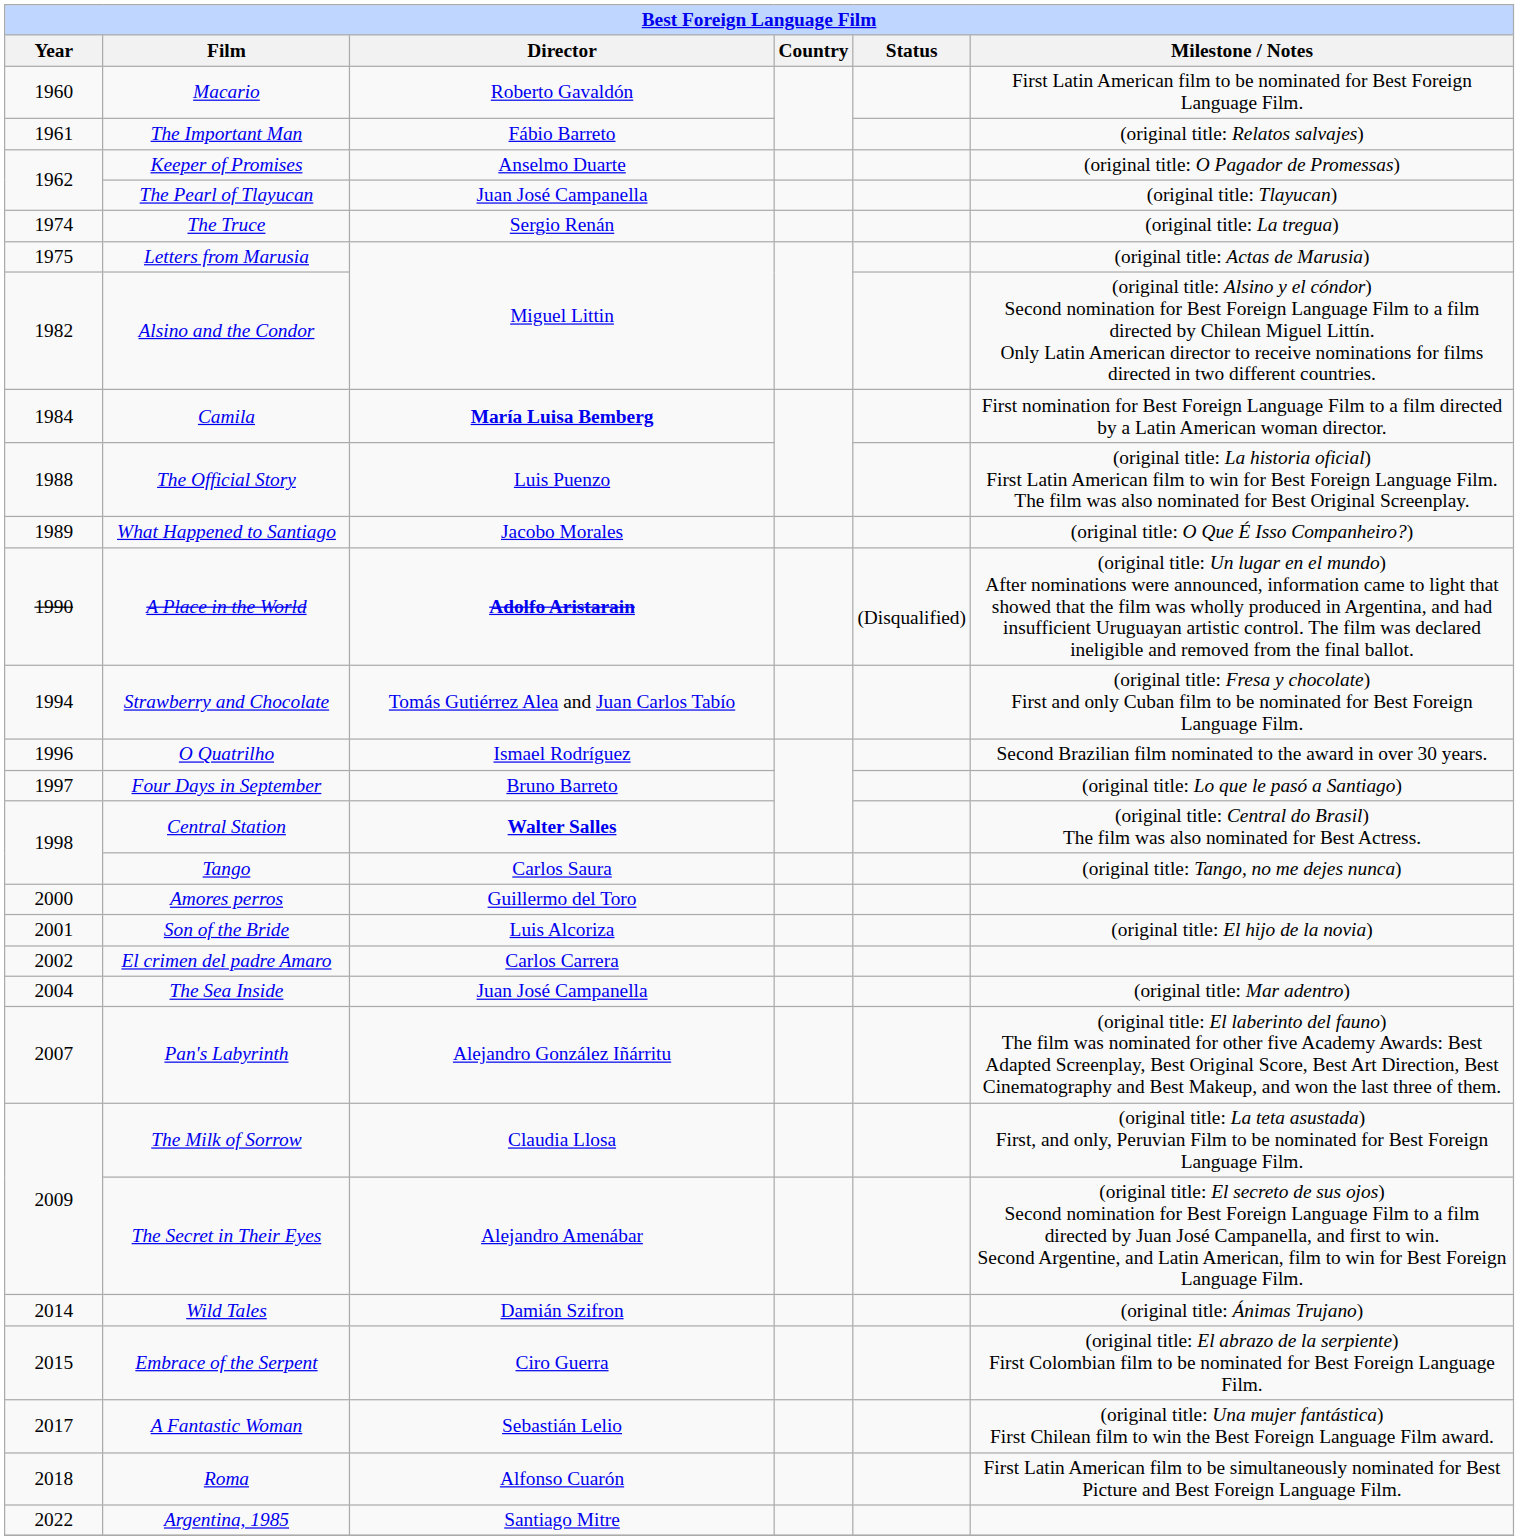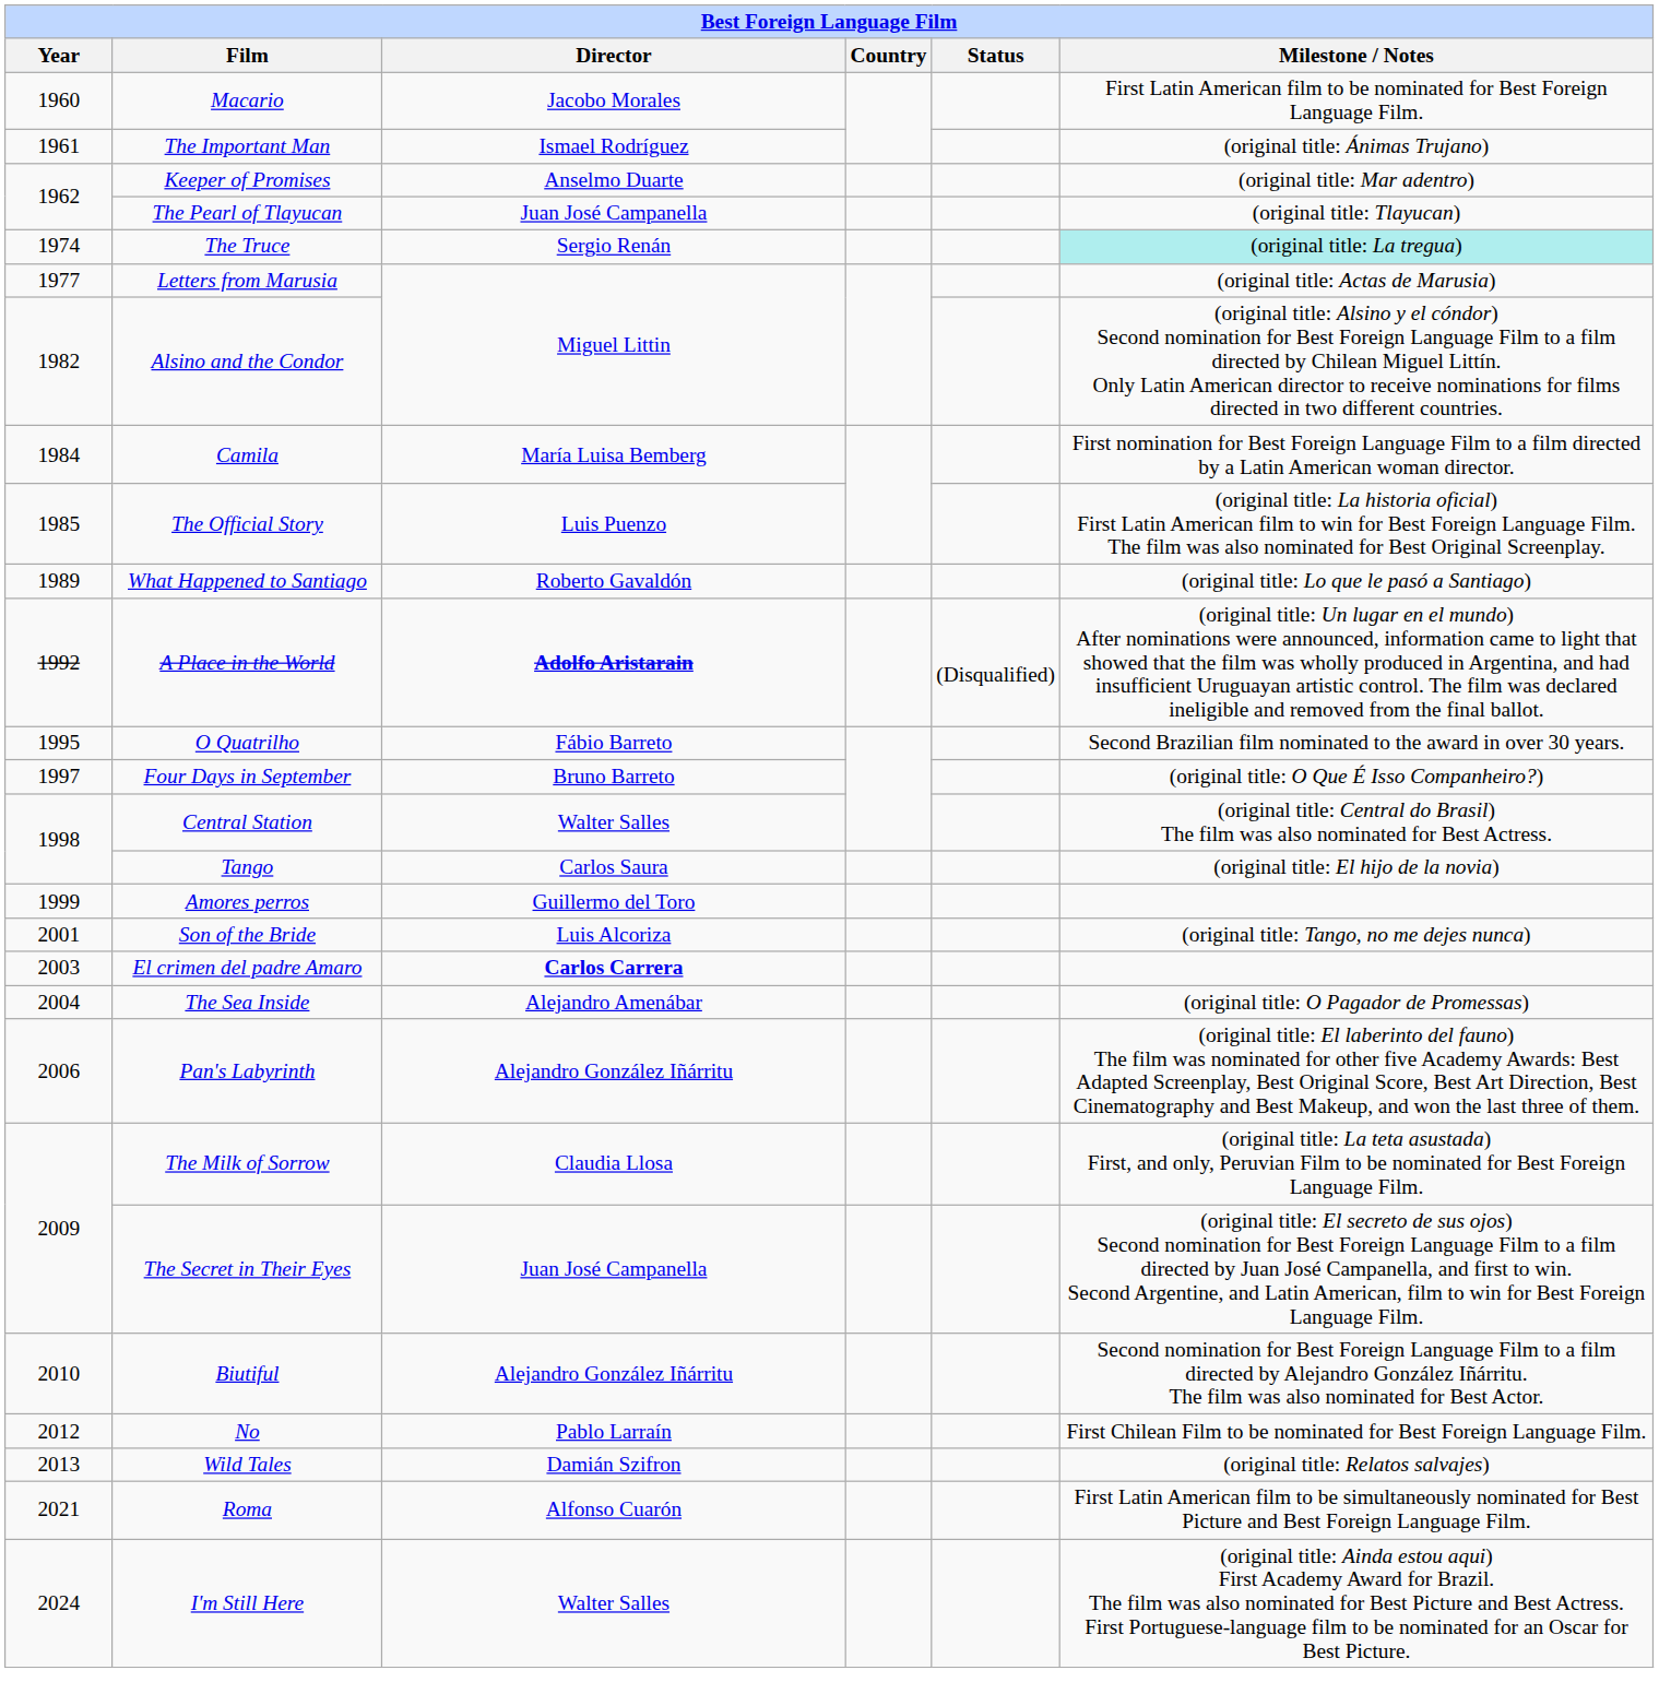Macario | Director: Roberto Gavaldón -> Jacobo Morales
The Important Man | Director: Fábio Barreto -> Ismael Rodríguez
The Important Man | Milestone / Notes: (original title: Relatos salvajes) -> (original title: Ánimas Trujano)
Keeper of Promises | Milestone / Notes: (original title: O Pagador de Promessas) -> (original title: Mar adentro)
The Truce | Milestone / Notes: no background -> paleturquoise background
Letters from Marusia | Year: 1975 -> 1977
Camila | Director: bold -> normal
The Official Story | Year: 1988 -> 1985
What Happened to Santiago | Director: Jacobo Morales -> Roberto Gavaldón
What Happened to Santiago | Milestone / Notes: (original title: O Que É Isso Companheiro?) -> (original title: Lo que le pasó a Santiago)
A Place in the World | Year: 1990 -> 1992
- row: 1994 | Strawberry and Chocolate | Tomás Gutiérrez Alea and Juan Carlos Tabío | (original title: Fresa y chocolate) First and only Cuban film to be nominated for Best Foreign Language Film.
O Quatrilho | Year: 1996 -> 1995
O Quatrilho | Director: Ismael Rodríguez -> Fábio Barreto
Four Days in September | Milestone / Notes: (original title: Lo que le pasó a Santiago) -> (original title: O Que É Isso Companheiro?)
Central Station | Director: bold -> normal
Tango | Milestone / Notes: (original title: Tango, no me dejes nunca) -> (original title: El hijo de la novia)
Amores perros | Year: 2000 -> 1999
Son of the Bride | Milestone / Notes: (original title: El hijo de la novia) -> (original title: Tango, no me dejes nunca)
El crimen del padre Amaro | Year: 2002 -> 2003
El crimen del padre Amaro | Director: normal -> bold
The Sea Inside | Director: Juan José Campanella -> Alejandro Amenábar
The Sea Inside | Milestone / Notes: (original title: Mar adentro) -> (original title: O Pagador de Promessas)
Pan's Labyrinth | Year: 2007 -> 2006
The Secret in Their Eyes | Director: Alejandro Amenábar -> Juan José Campanella
+ row: 2010 | Biutiful | Alejandro González Iñárritu | Second nomination for Best Foreign Language Film to a film directed by Alejandro González Iñárritu. The film was also nominated for Best Actor.
+ row: 2012 | No | Pablo Larraín | First Chilean Film to be nominated for Best Foreign Language Film.
Wild Tales | Year: 2014 -> 2013
Wild Tales | Milestone / Notes: (original title: Ánimas Trujano) -> (original title: Relatos salvajes)
- row: 2015 | Embrace of the Serpent | Ciro Guerra | (original title: El abrazo de la serpiente) First Colombian film to be nominated for Best Foreign Language Film.
- row: 2017 | A Fantastic Woman | Sebastián Lelio | (original title: Una mujer fantástica) First Chilean film to win the Best Foreign Language Film award.
Roma | Year: 2018 -> 2021
- row: 2022 | Argentina, 1985 | Santiago Mitre
+ row: 2024 | I'm Still Here | Walter Salles | (original title: Ainda estou aqui) First Academy Award for Brazil. The film was also nominated for Best Picture and Best Actress. First Portuguese-language film to be nominated for an Oscar for Best Picture.
